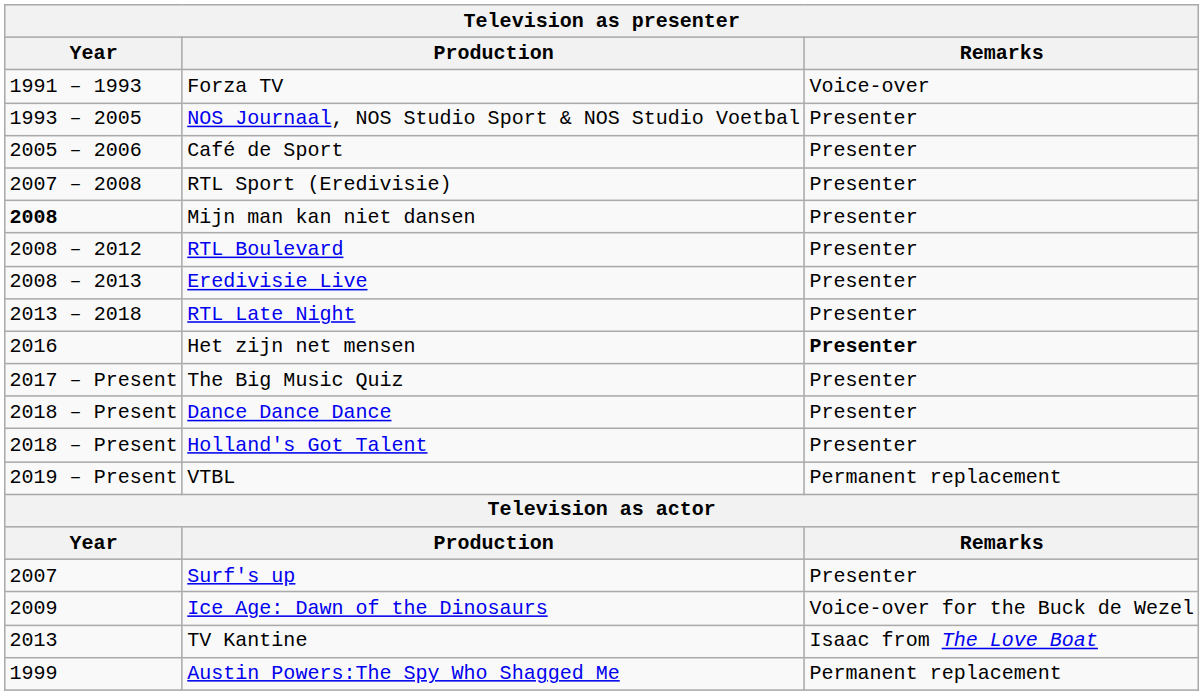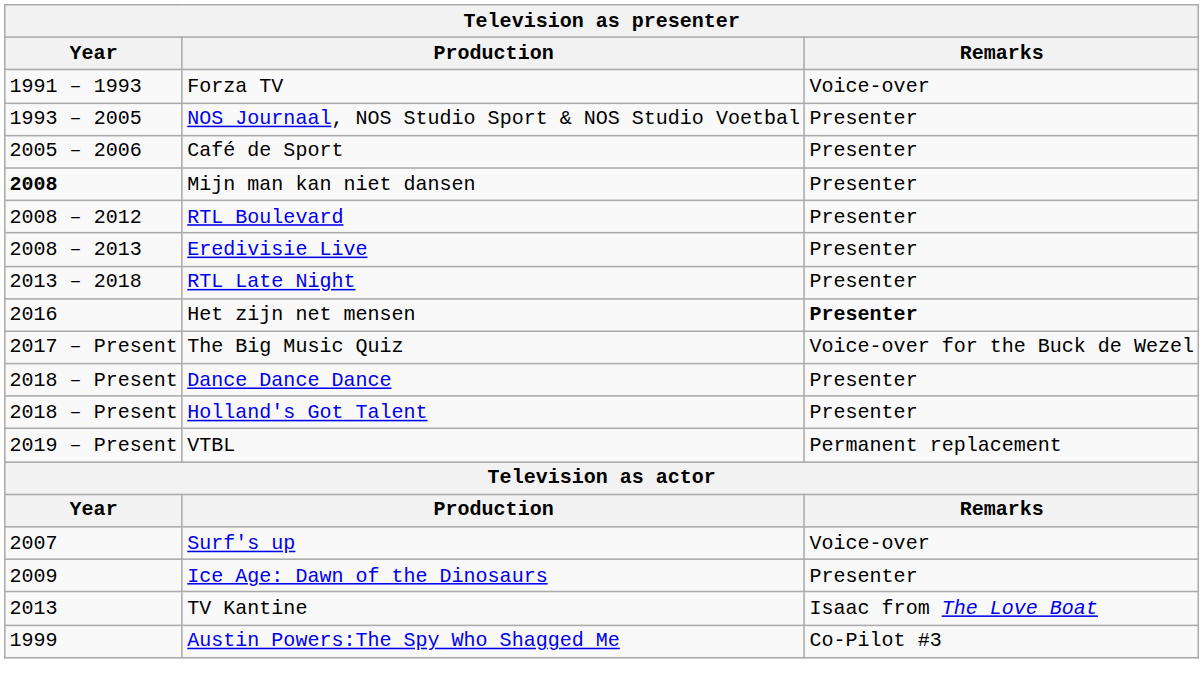- row: 2007 – 2008 | RTL Sport (Eredivisie) | Presenter
The Big Music Quiz | Remarks: Presenter -> Voice-over for the Buck de Wezel
Surf's up | Remarks: Presenter -> Voice-over
Ice Age: Dawn of the Dinosaurs | Remarks: Voice-over for the Buck de Wezel -> Presenter
Austin Powers:The Spy Who Shagged Me | Remarks: Permanent replacement -> Co-Pilot #3
